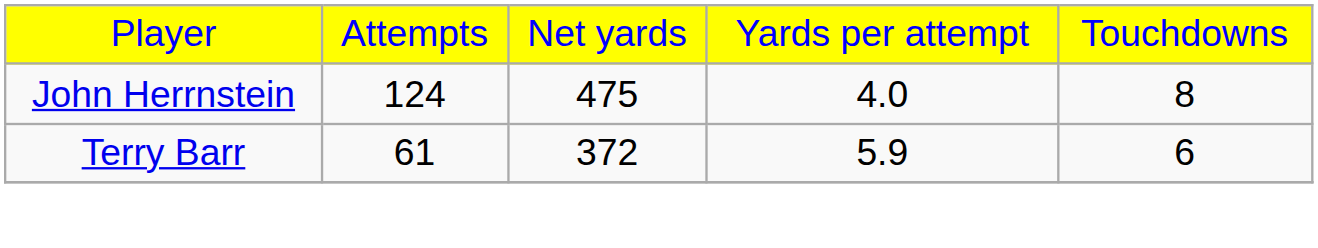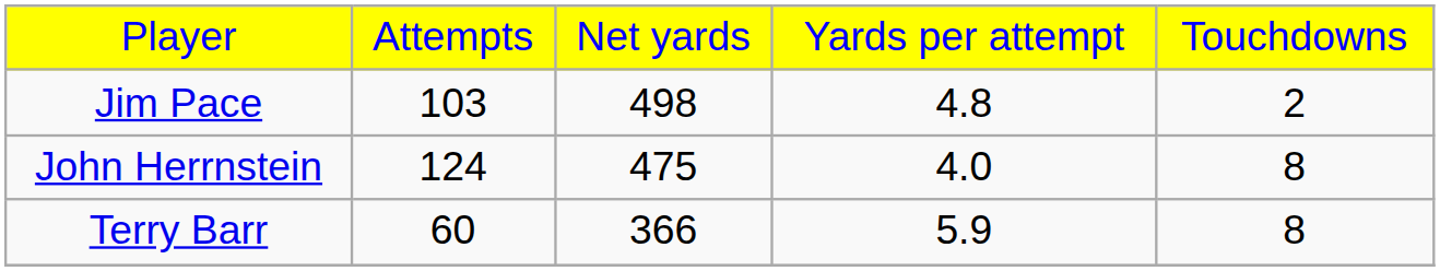+ row: Jim Pace | 103 | 498 | 4.8 | 2
Terry Barr | column 2: 61 -> 60
Terry Barr | column 3: 372 -> 366
Terry Barr | column 5: 6 -> 8
